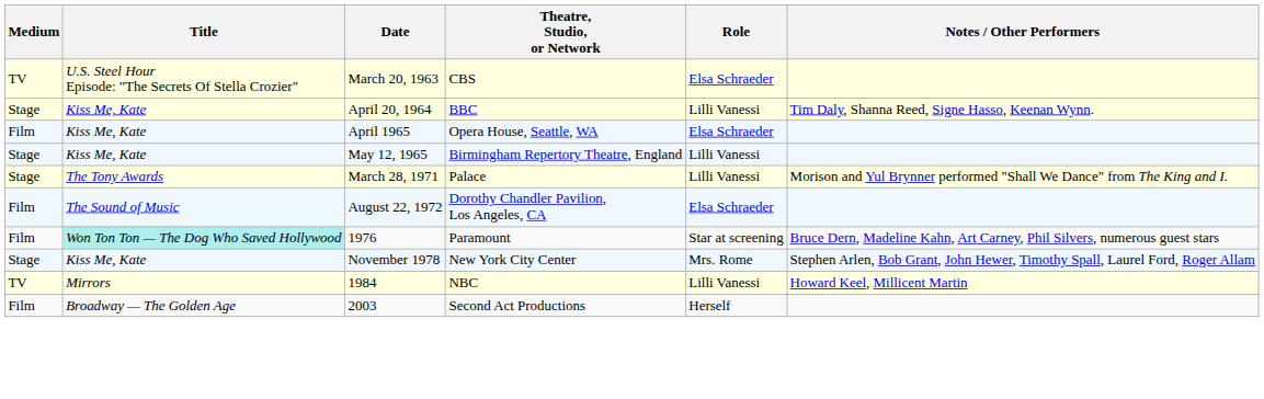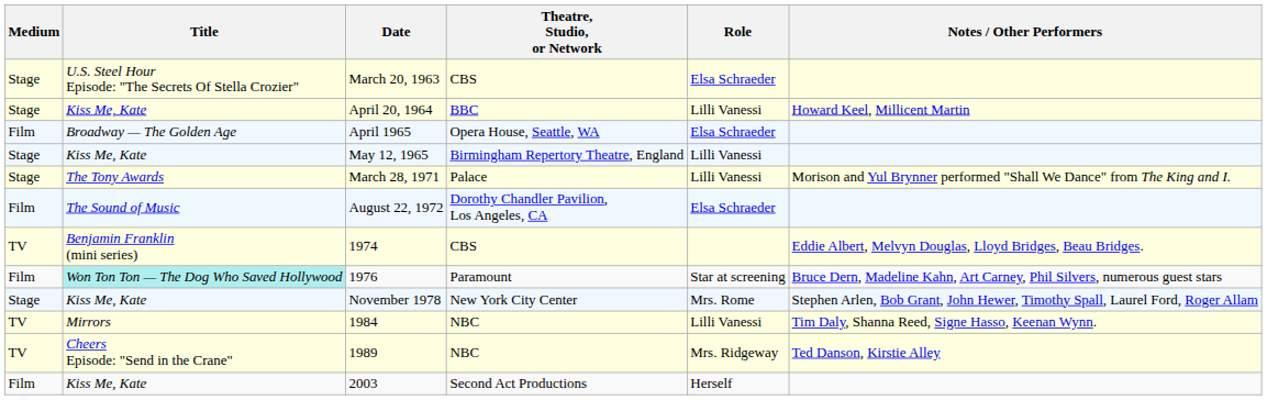March 20, 1963 | Medium: TV -> Stage
April 20, 1964 | Notes / Other Performers: Tim Daly, Shanna Reed, Signe Hasso, Keenan Wynn. -> Howard Keel, Millicent Martin
April 1965 | Title: Kiss Me, Kate -> Broadway — The Golden Age
+ row: TV | Benjamin Franklin (mini series) | 1974 | CBS | Eddie Albert, Melvyn Douglas, Lloyd Bridges, Beau Bridges.
1984 | Notes / Other Performers: Howard Keel, Millicent Martin -> Tim Daly, Shanna Reed, Signe Hasso, Keenan Wynn.
+ row: TV | Cheers Episode: "Send in the Crane" | 1989 | NBC | Mrs. Ridgeway | Ted Danson, Kirstie Alley
2003 | Title: Broadway — The Golden Age -> Kiss Me, Kate
